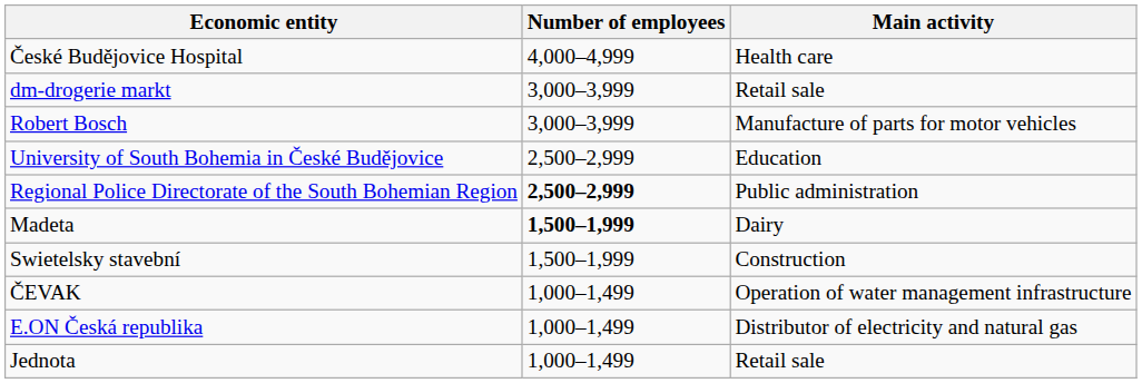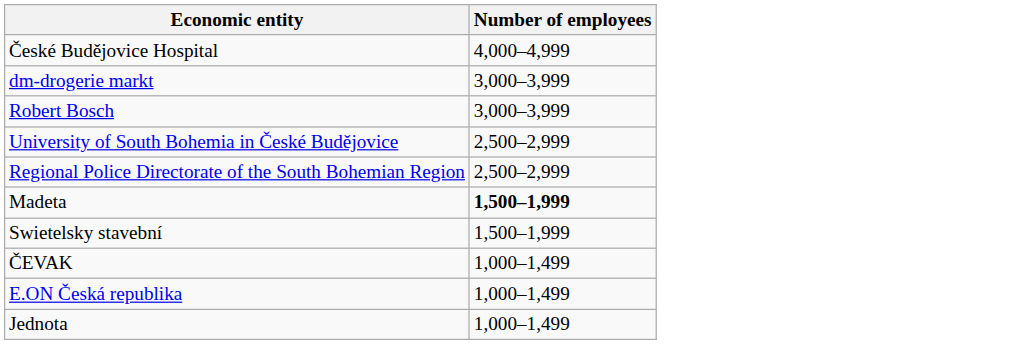- column: Main activity | Health care | Retail sale | Manufacture of parts for motor vehicles | Education | Public administration | Dairy | Construction | Operation of water management infrastructure | Distributor of electricity and natural gas | Retail sale
Regional Police Directorate of the South Bohemian Region | Number of employees: bold -> normal
